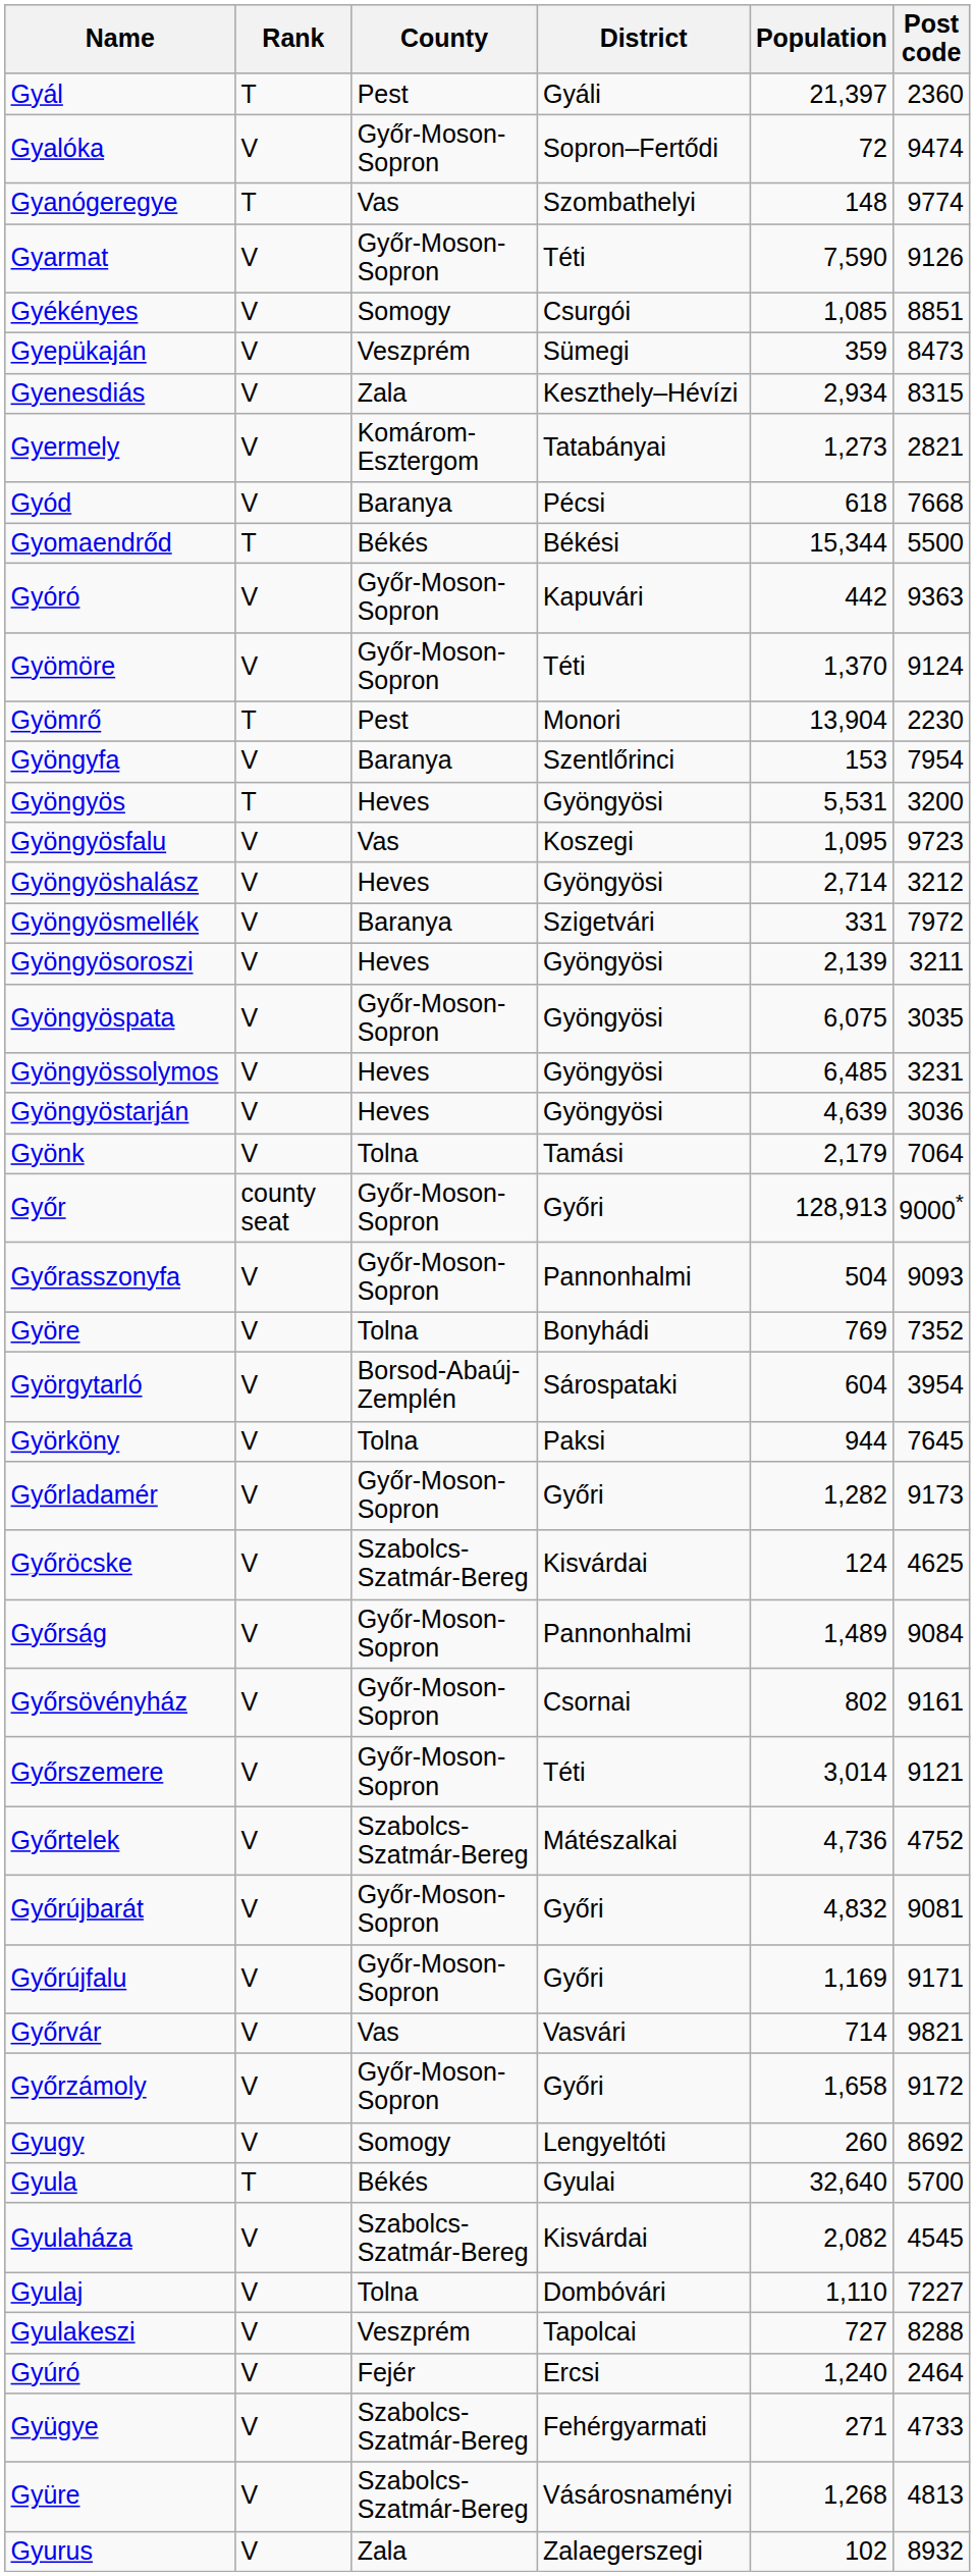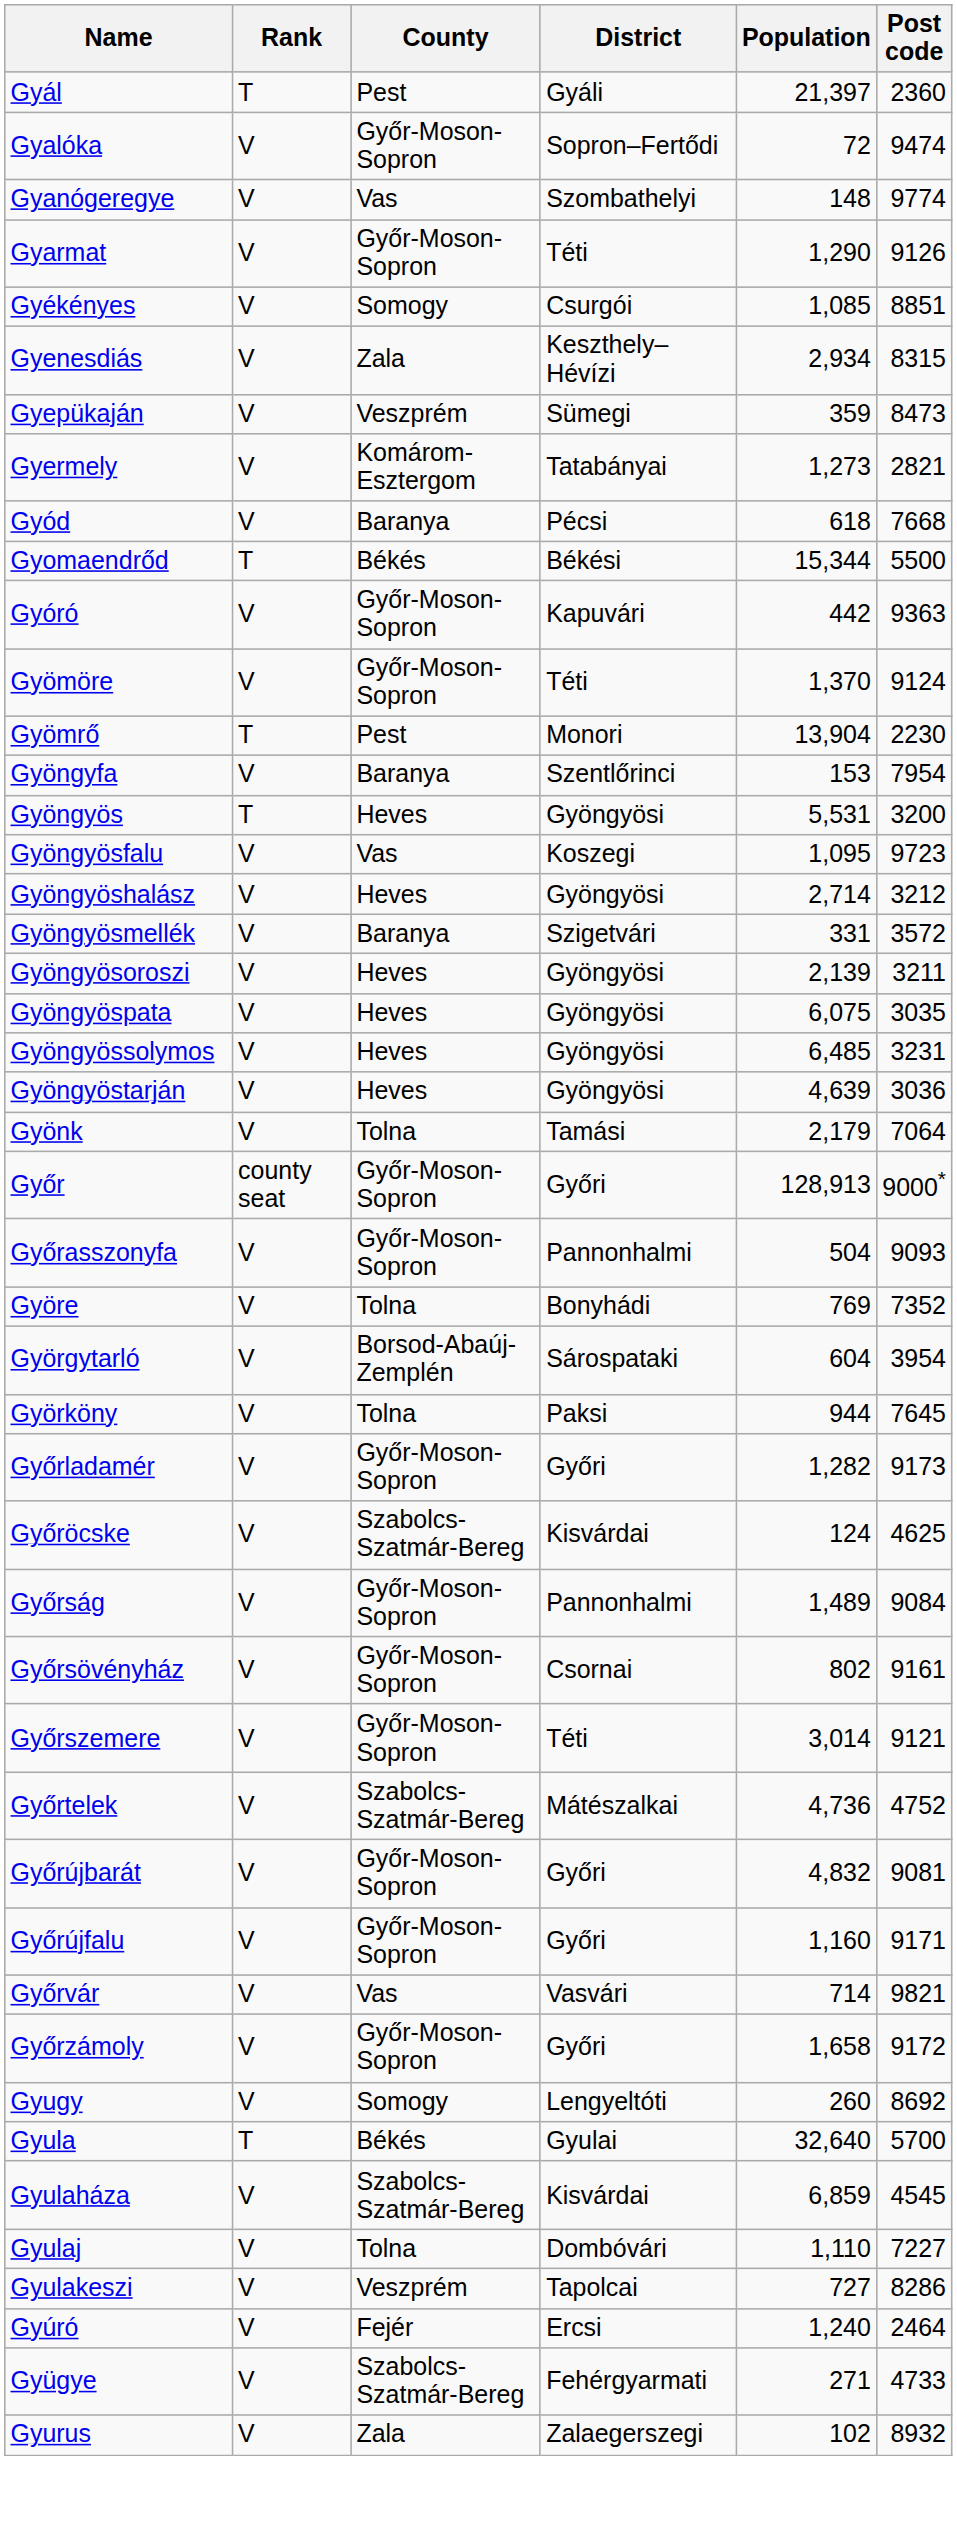Gyanógeregye | Rank: T -> V
Gyarmat | Population: 7,590 -> 1,290
rows swapped: Gyenesdiás <-> Gyepükaján
Gyöngyösmellék | Post code: 7972 -> 3572
Gyöngyöspata | County: Győr-Moson-Sopron -> Heves
Győrújfalu | Population: 1,169 -> 1,160
Gyulaháza | Population: 2,082 -> 6,859
Gyulakeszi | Post code: 8288 -> 8286
- row: Gyüre | V | Szabolcs-Szatmár-Bereg | Vásárosnaményi | 1,268 | 4813
